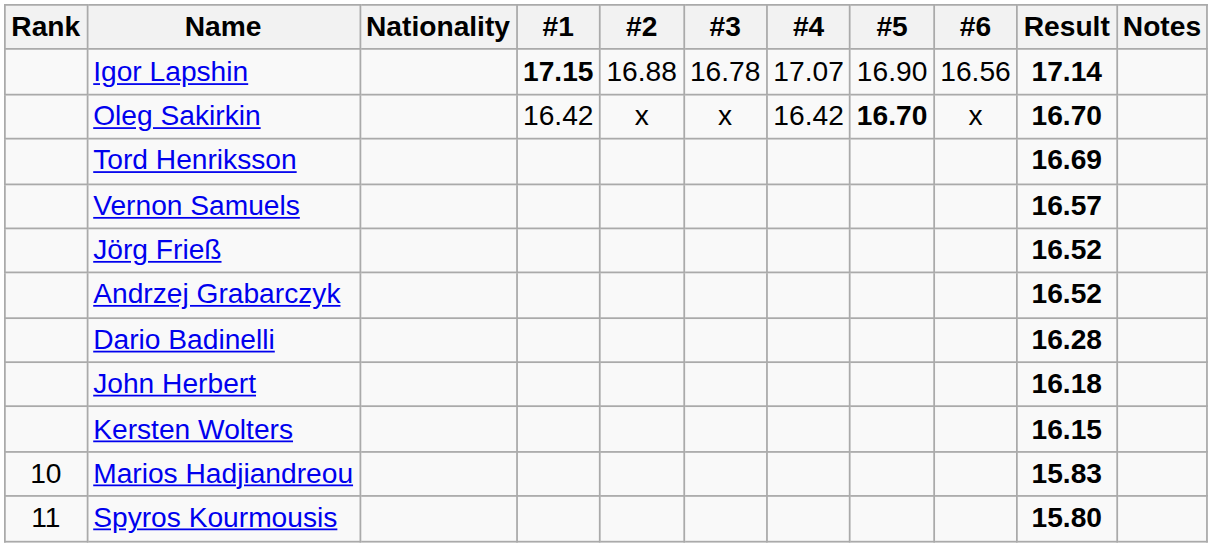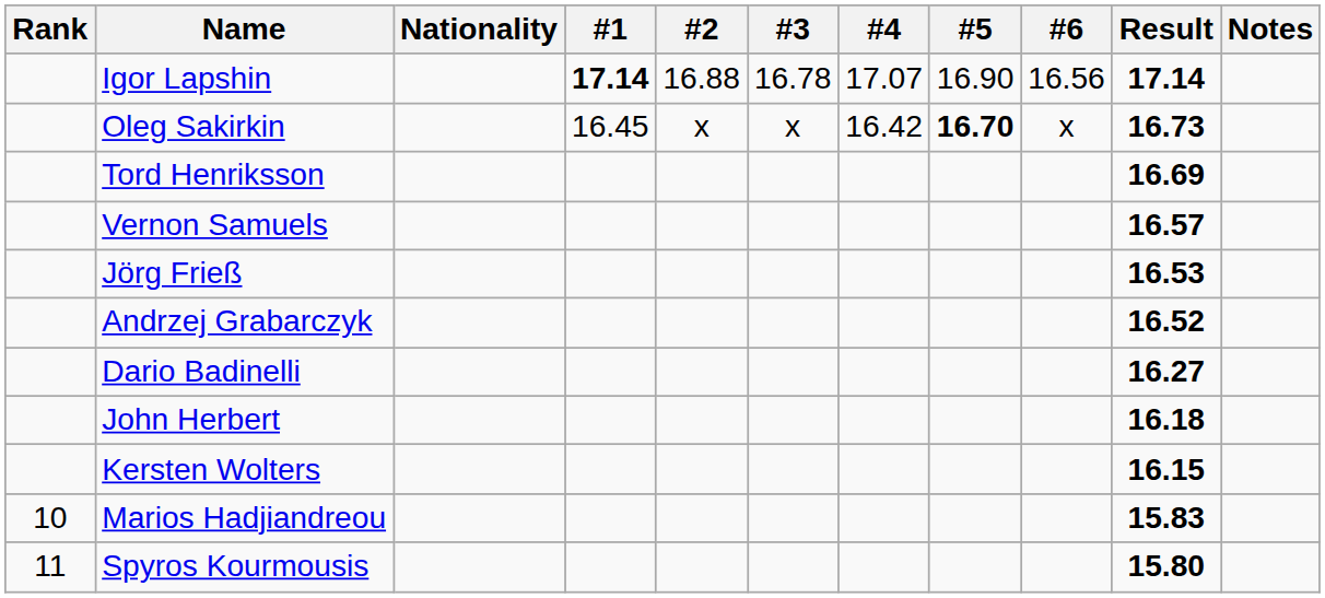Igor Lapshin | #1: 17.15 -> 17.14
Oleg Sakirkin | #1: 16.42 -> 16.45
Oleg Sakirkin | Result: 16.70 -> 16.73
Jörg Frieß | Result: 16.52 -> 16.53
Dario Badinelli | Result: 16.28 -> 16.27
